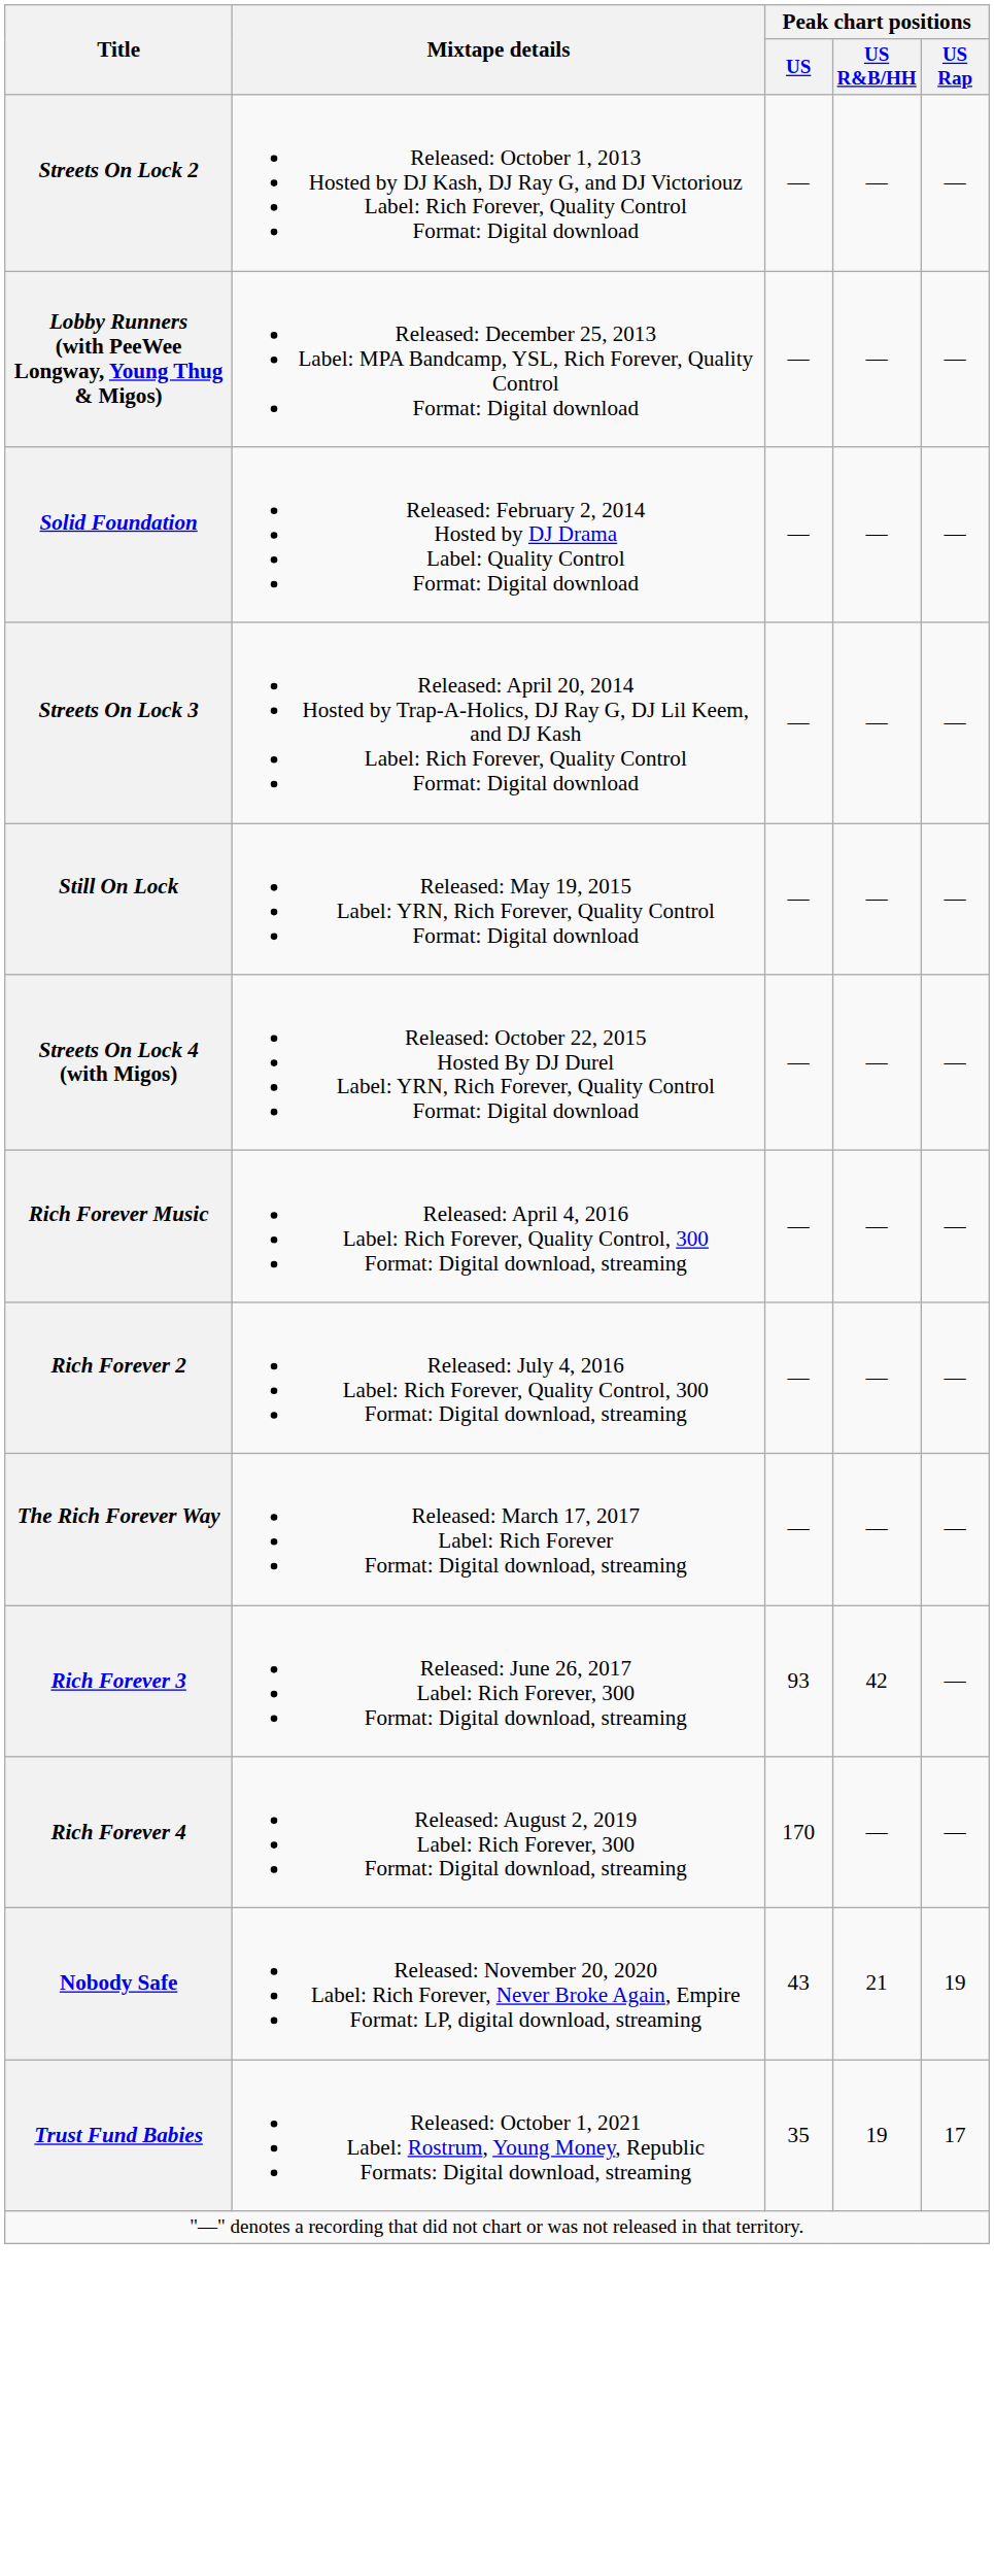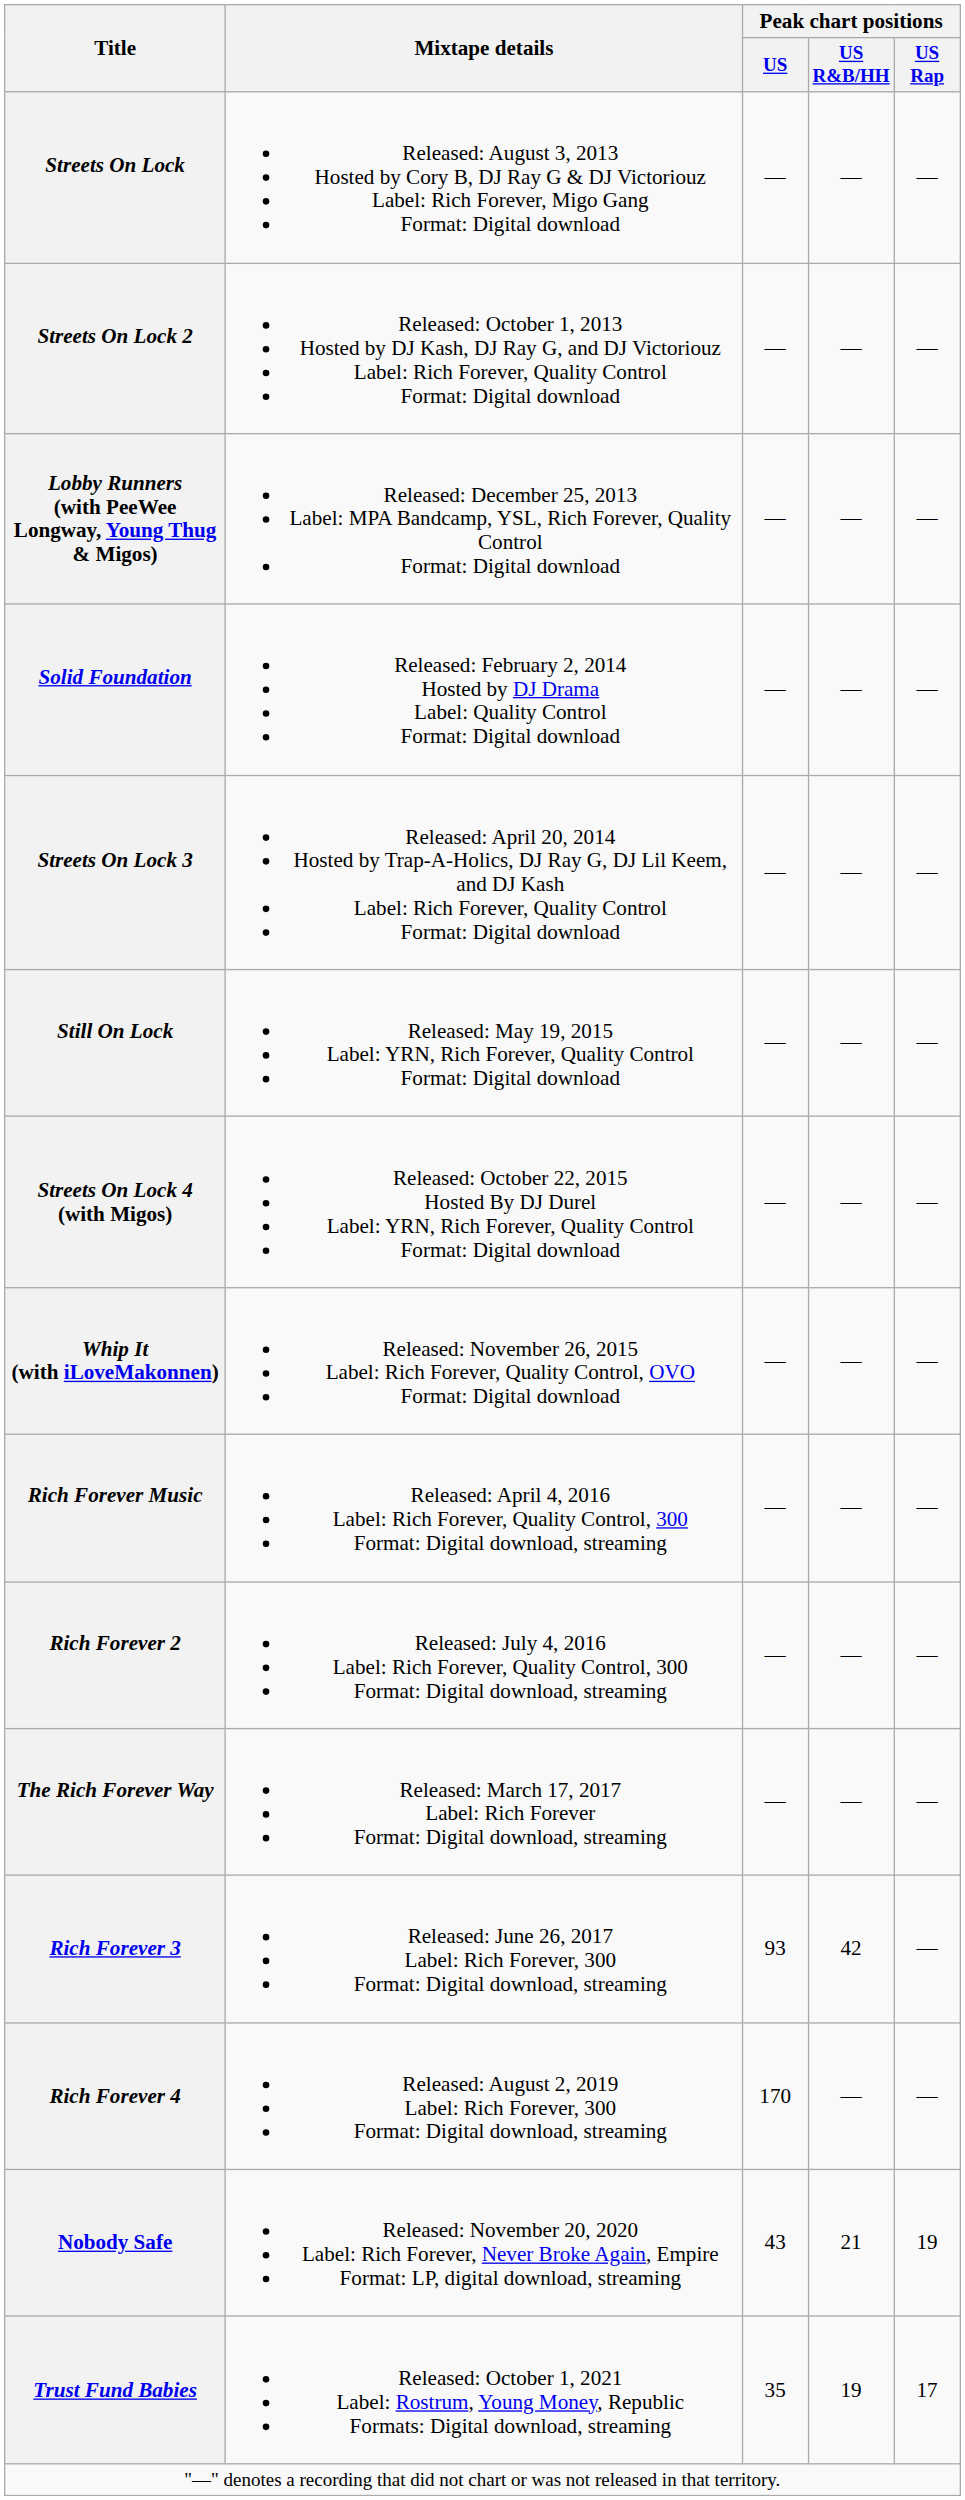+ row: Streets On Lock | Released: August 3, 2013 Hosted by Cory B, DJ Ray G & DJ Victoriouz Label: Rich Forever, Migo Gang Format: Digital download | — | — | —
+ row: Whip It (with iLoveMakonnen) | Released: November 26, 2015 Label: Rich Forever, Quality Control, OVO Format: Digital download | — | — | —
